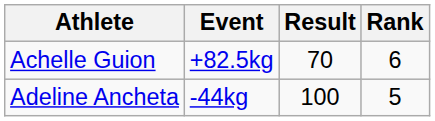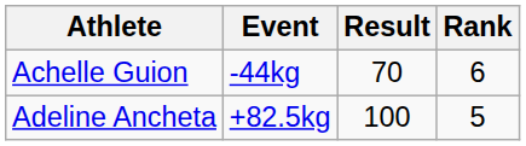Achelle Guion | Event: +82.5kg -> -44kg
Adeline Ancheta | Event: -44kg -> +82.5kg
